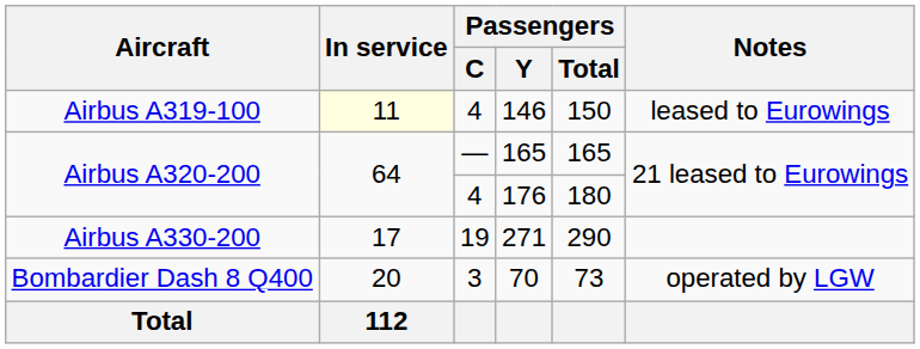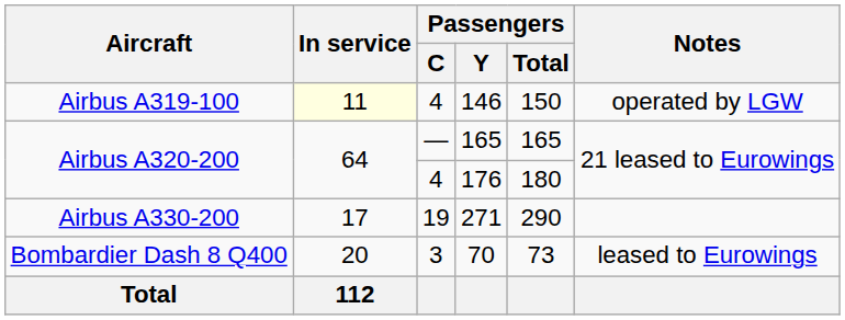146 | Notes: leased to Eurowings -> operated by LGW
70 | Notes: operated by LGW -> leased to Eurowings
